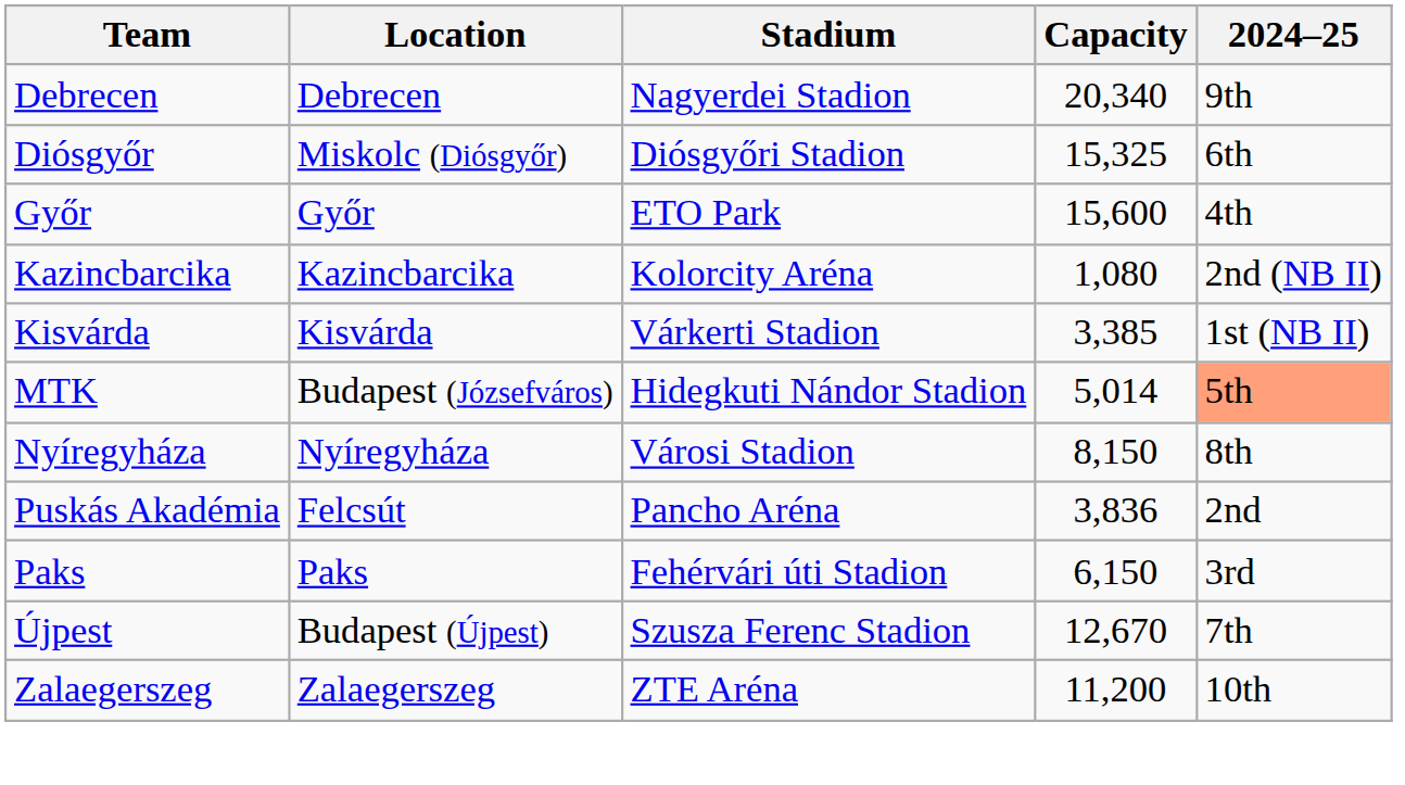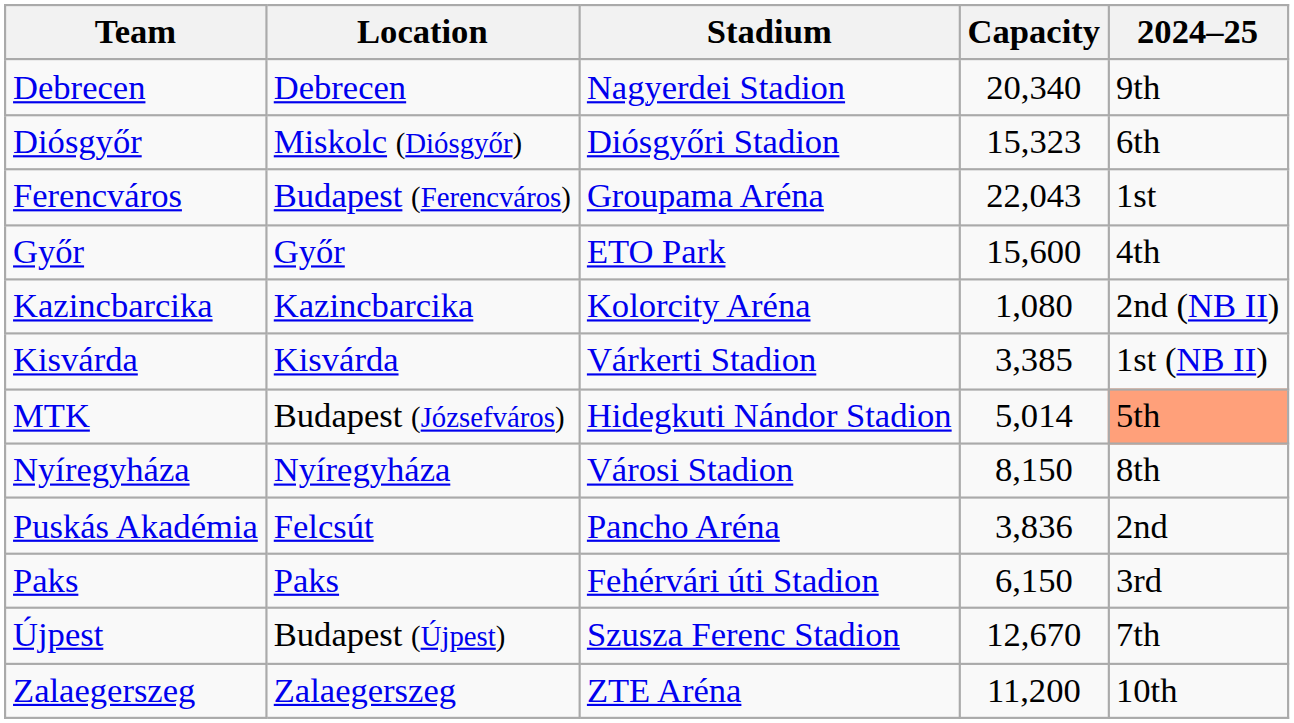Diósgyőr | Capacity: 15,325 -> 15,323
+ row: Ferencváros | Budapest (Ferencváros) | Groupama Aréna | 22,043 | 1st
